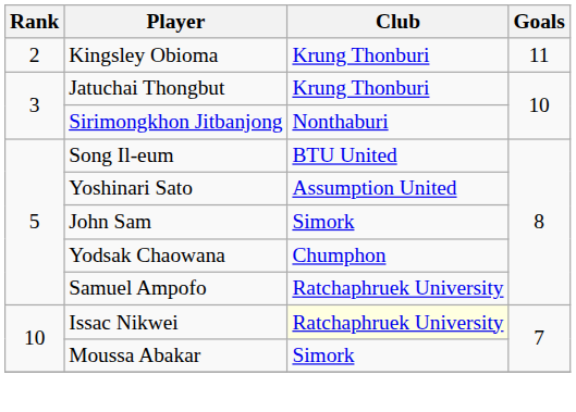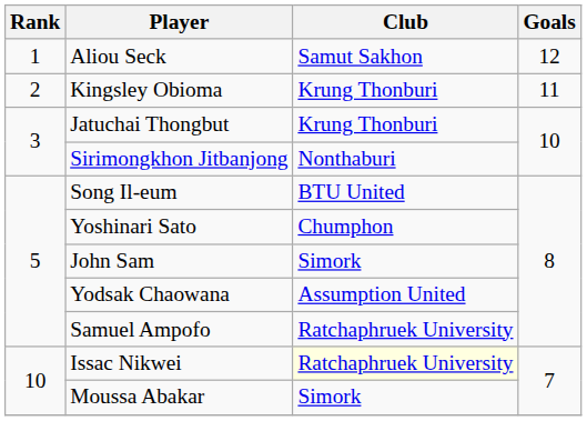+ row: 1 | Aliou Seck | Samut Sakhon | 12
Yoshinari Sato | Club: Assumption United -> Chumphon
Yodsak Chaowana | Club: Chumphon -> Assumption United
